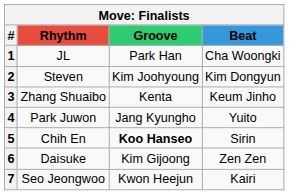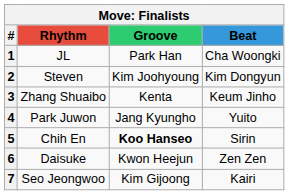6 | Groove: Kim Gijoong -> Kwon Heejun
7 | Groove: Kwon Heejun -> Kim Gijoong
